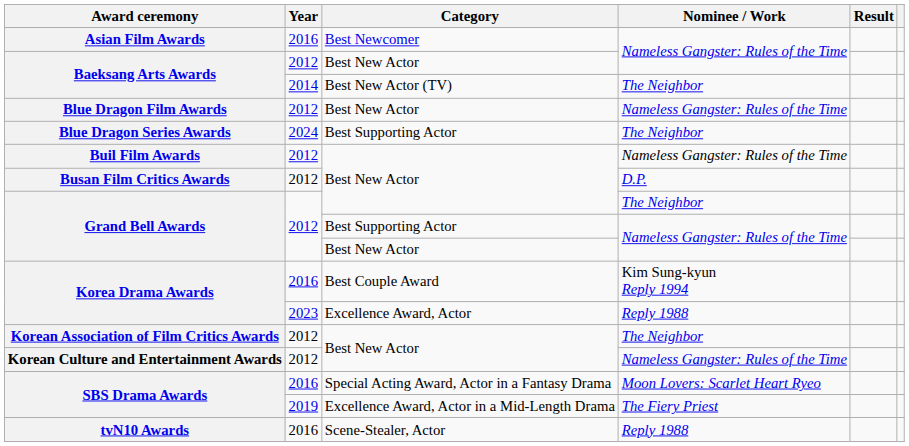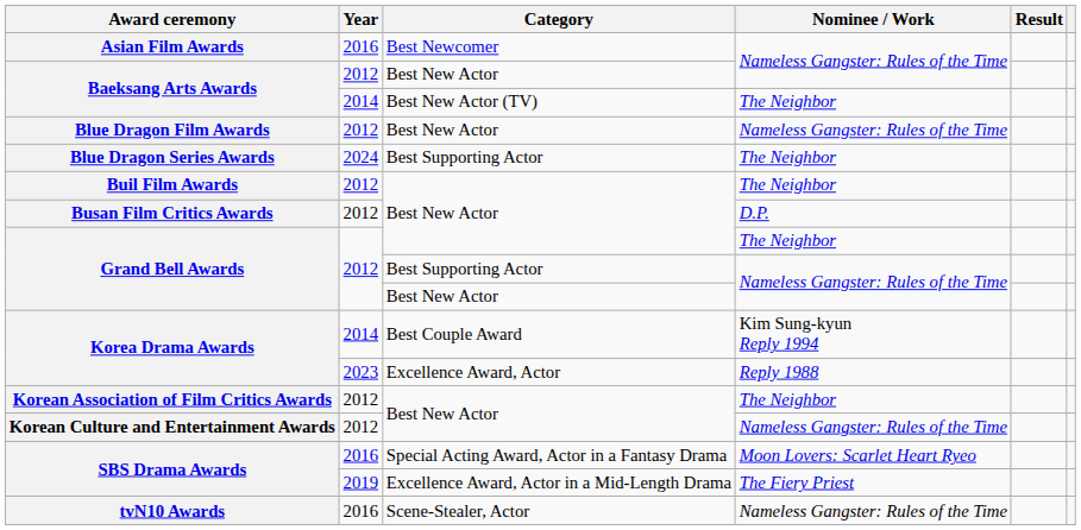Buil Film Awards | Nominee / Work: Nameless Gangster: Rules of the Time -> The Neighbor
Korea Drama Awards / Best Couple Award | Year: 2016 -> 2014
tvN10 Awards | Nominee / Work: Reply 1988 -> Nameless Gangster: Rules of the Time
